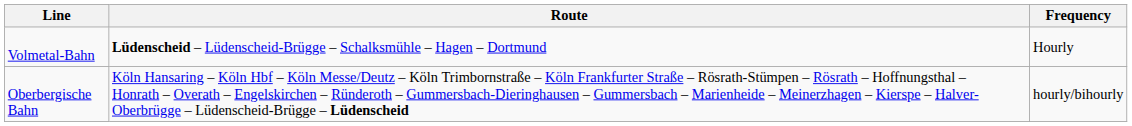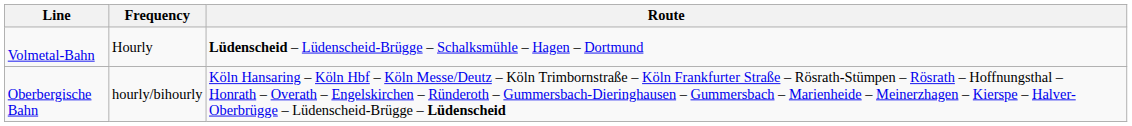columns swapped: Route <-> Frequency
